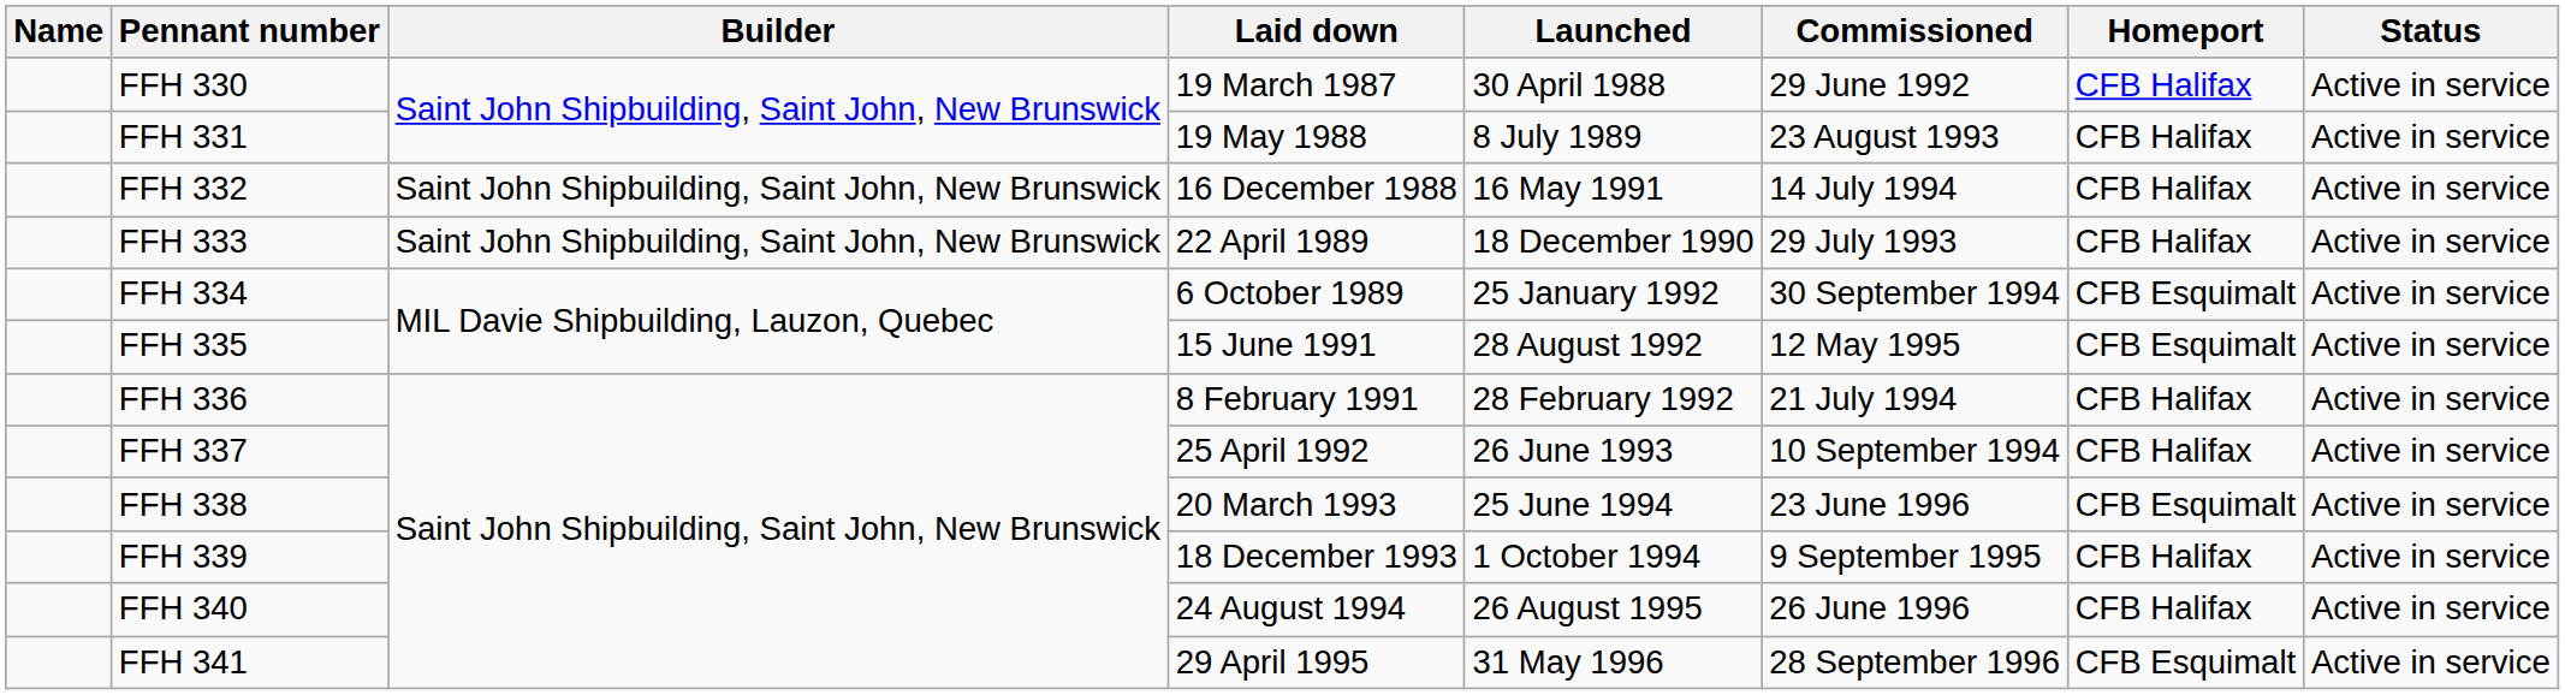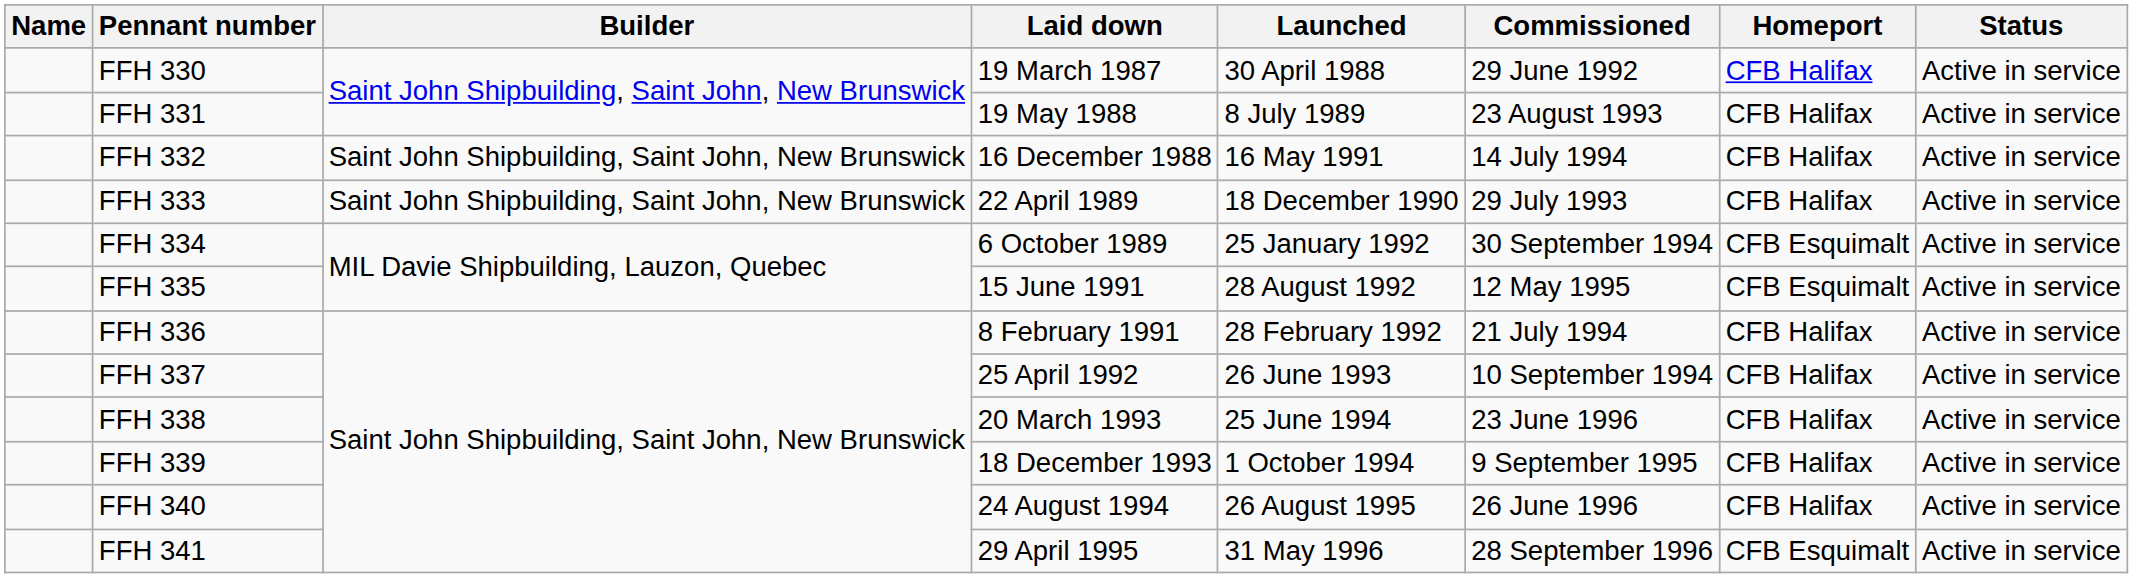FFH 338 | Homeport: CFB Esquimalt -> CFB Halifax
